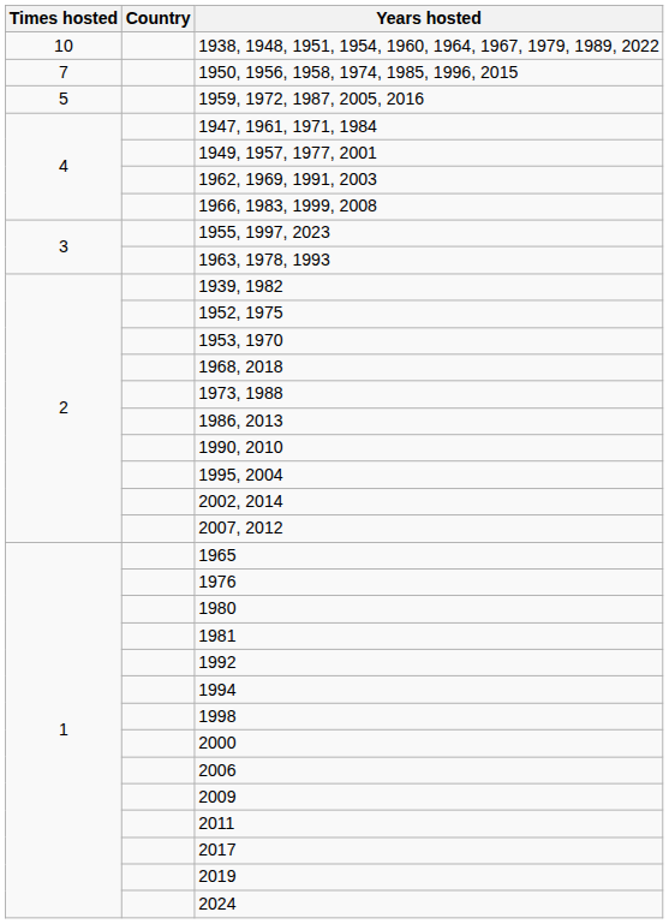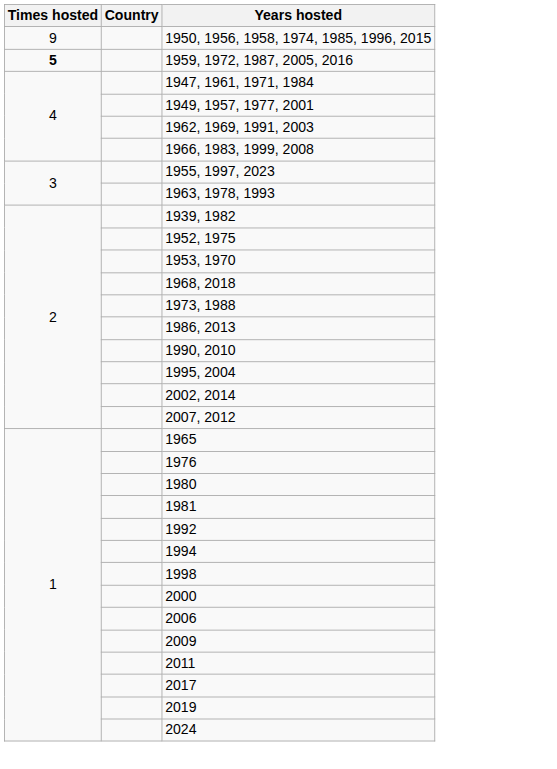- row: 10 | 1938, 1948, 1951, 1954, 1960, 1964, 1967, 1979, 1989, 2022
1950, 1956, 1958, 1974, 1985, 1996, 2015 | Times hosted: 7 -> 9
1959, 1972, 1987, 2005, 2016 | Times hosted: normal -> bold
